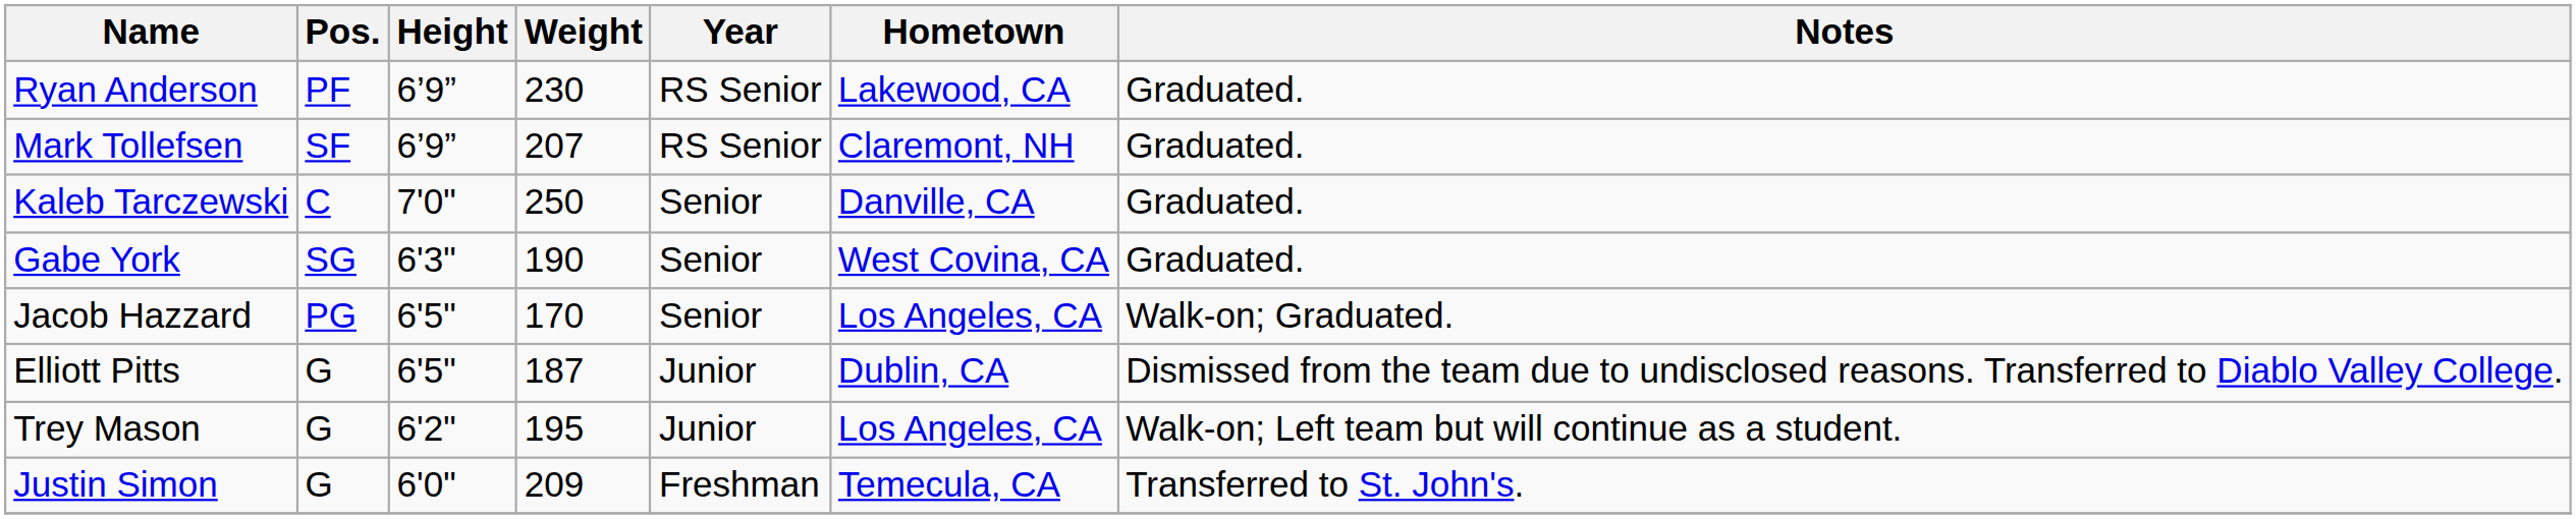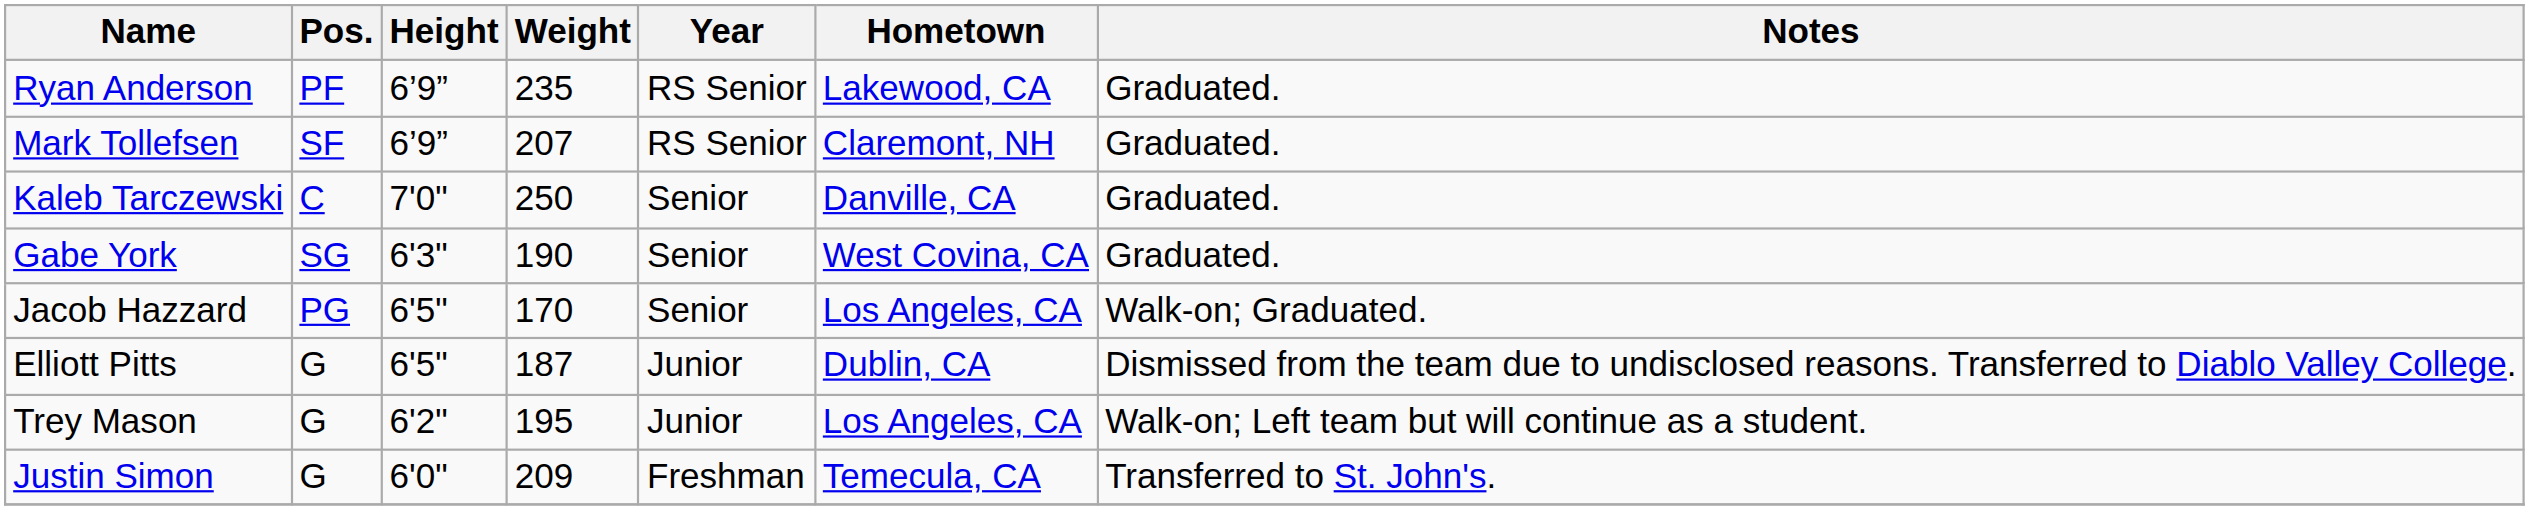Ryan Anderson | Weight: 230 -> 235
